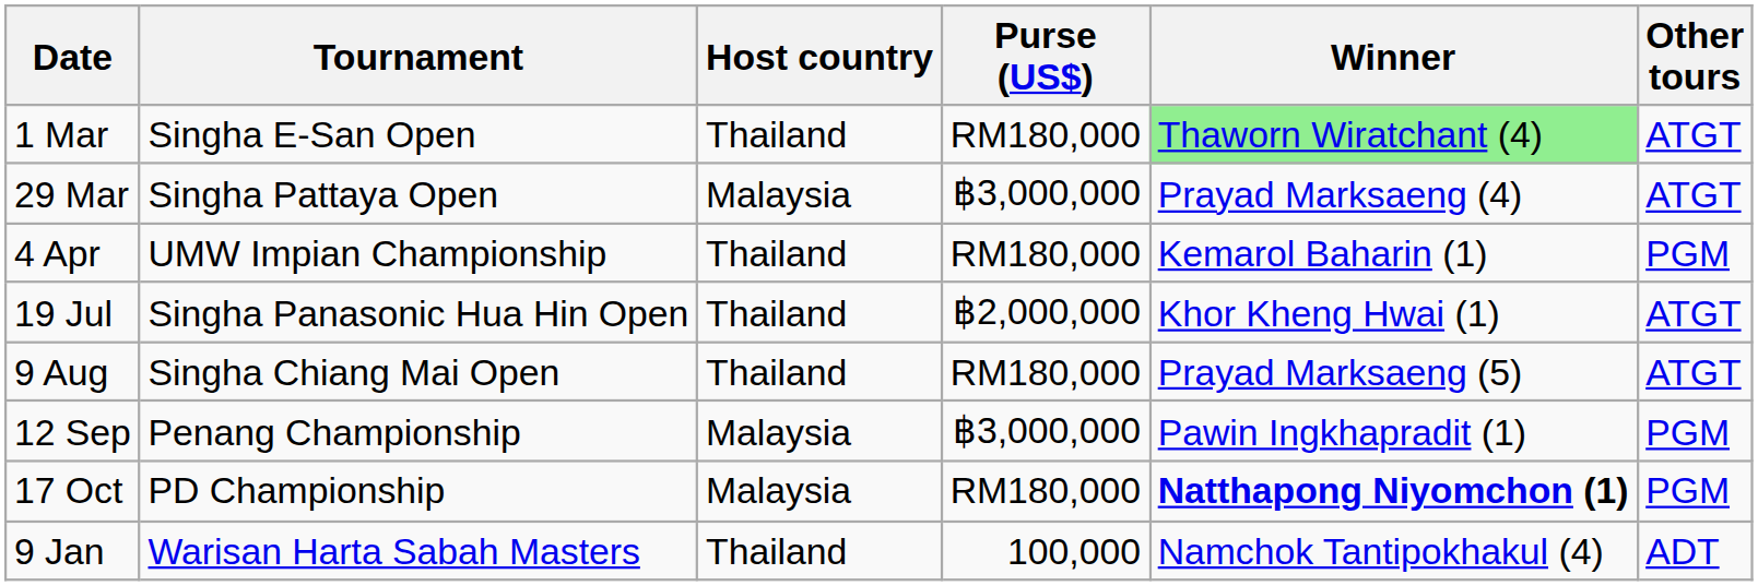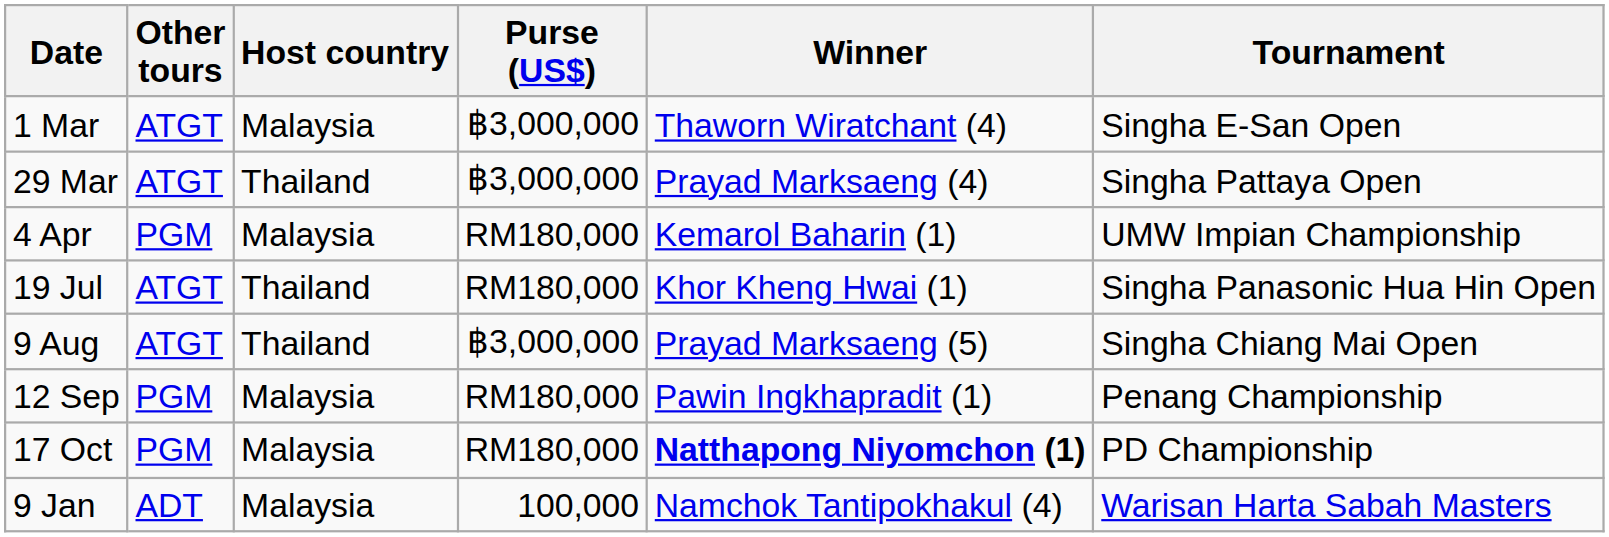columns swapped: Tournament <-> Other tours
1 Mar | Host country: Thailand -> Malaysia
1 Mar | Purse (US$): RM180,000 -> ฿3,000,000
1 Mar | Winner: lightgreen background -> no background
29 Mar | Host country: Malaysia -> Thailand
4 Apr | Host country: Thailand -> Malaysia
19 Jul | Purse (US$): ฿2,000,000 -> RM180,000
9 Aug | Purse (US$): RM180,000 -> ฿3,000,000
12 Sep | Purse (US$): ฿3,000,000 -> RM180,000
9 Jan | Host country: Thailand -> Malaysia
